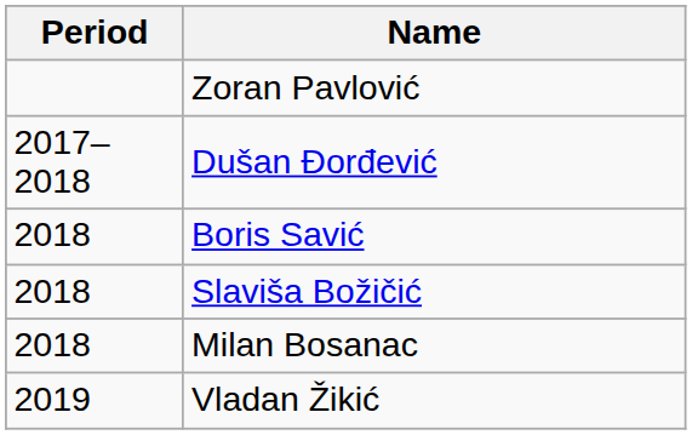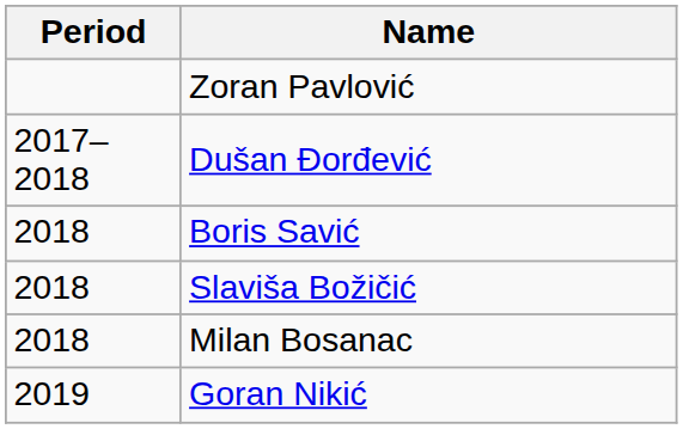+ row: 2019 | Goran Nikić
- row: 2019 | Vladan Žikić
